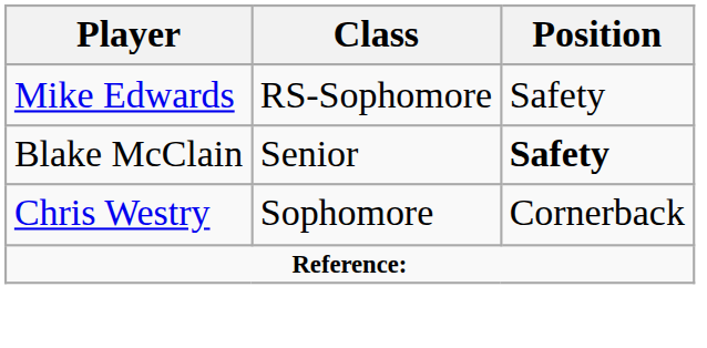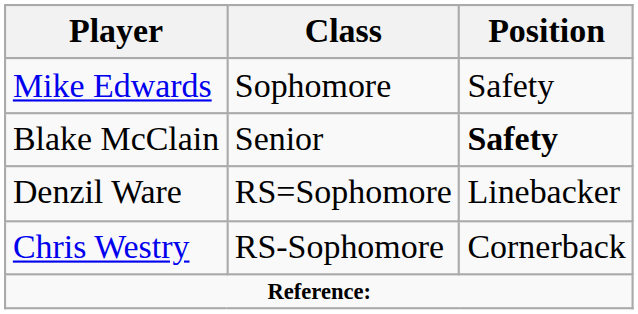Mike Edwards | Class: RS-Sophomore -> Sophomore
+ row: Denzil Ware | RS=Sophomore | Linebacker
Chris Westry | Class: Sophomore -> RS-Sophomore
